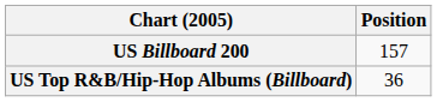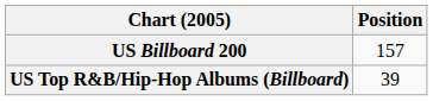US Top R&B/Hip-Hop Albums (Billboard) | Position: 36 -> 39
